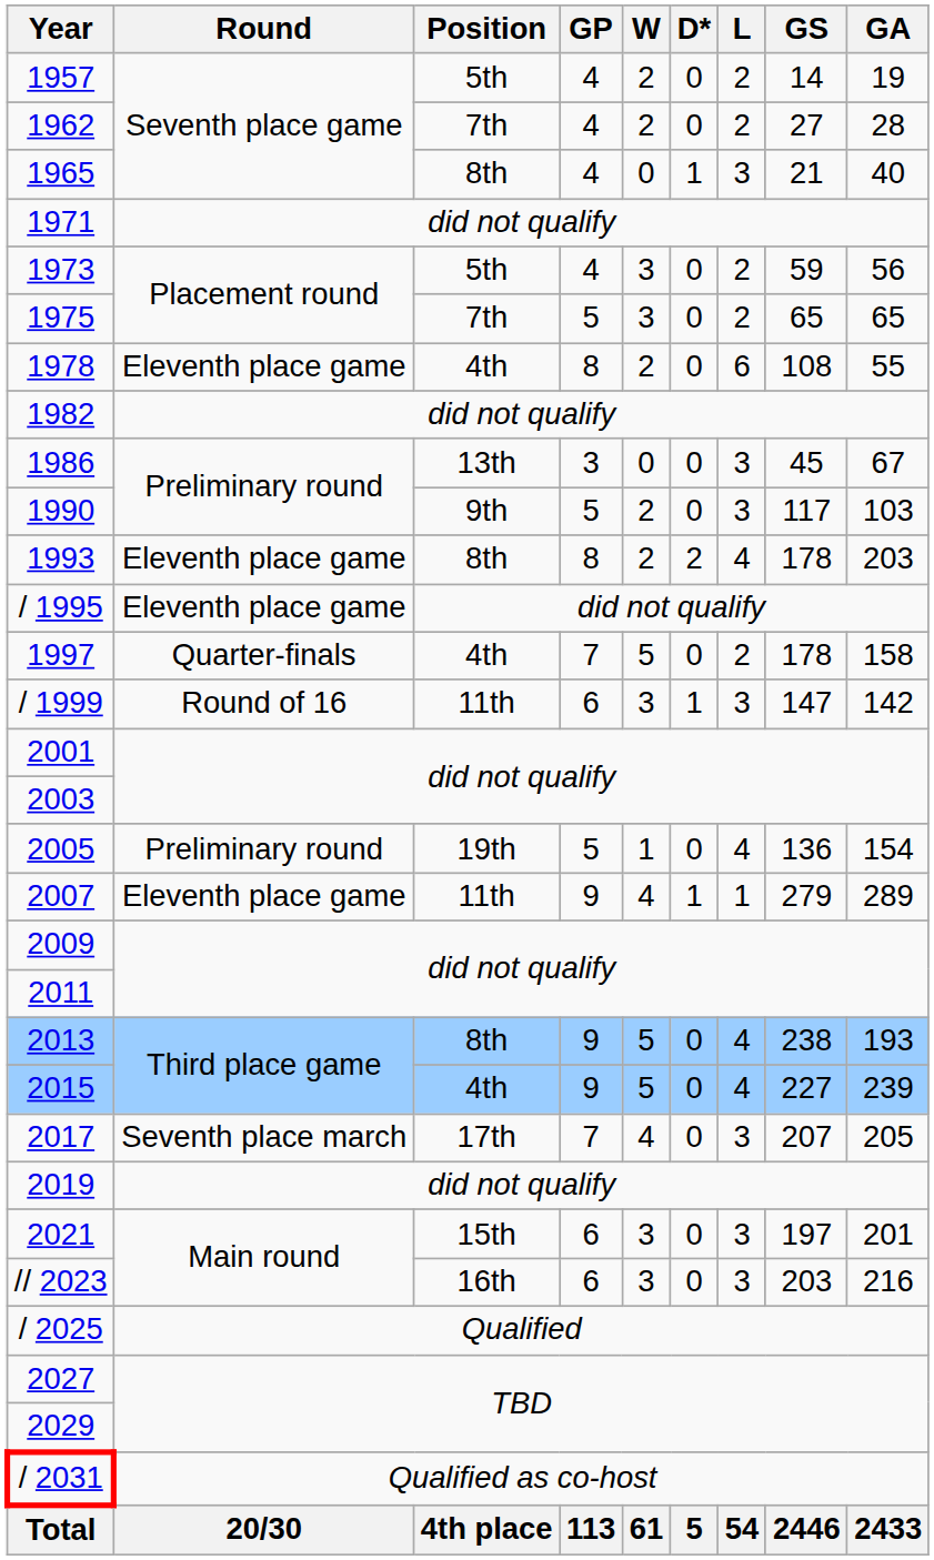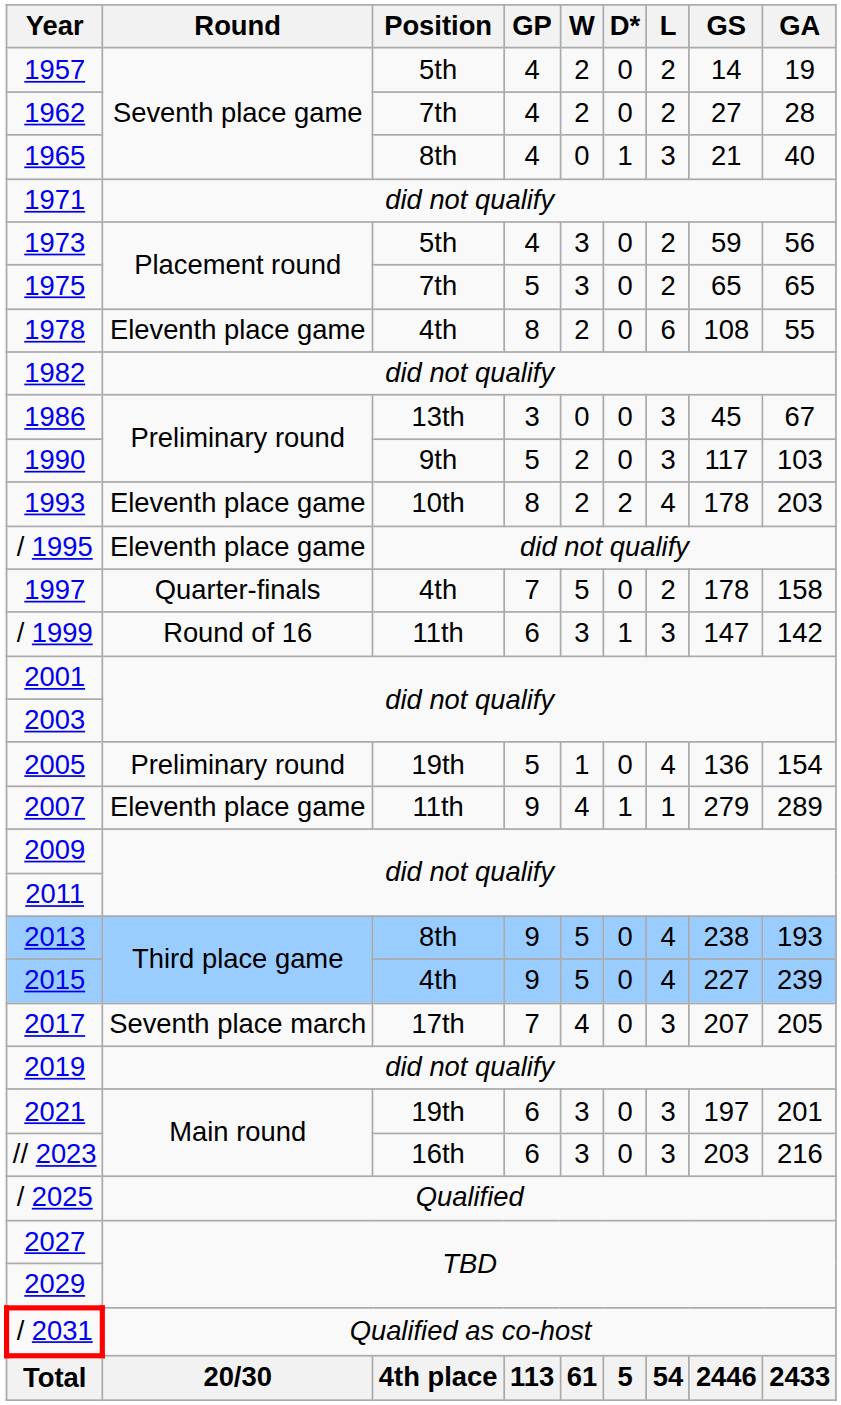1993 | Position: 8th -> 10th
2021 | Position: 15th -> 19th
